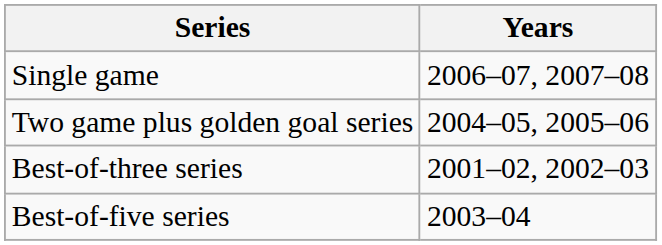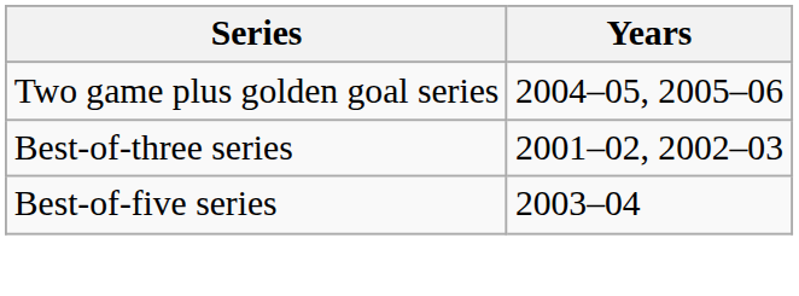- row: Single game | 2006–07, 2007–08
